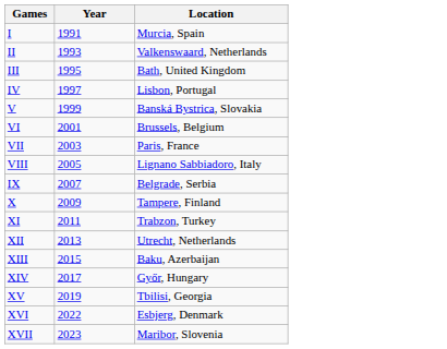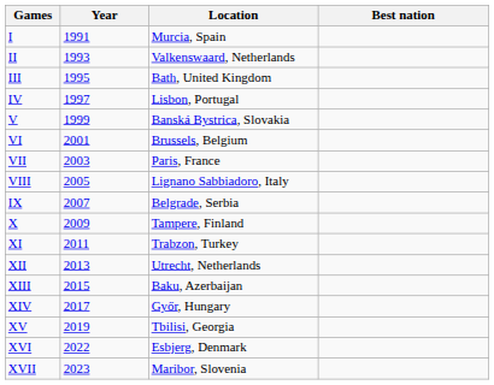+ column: Best nation
